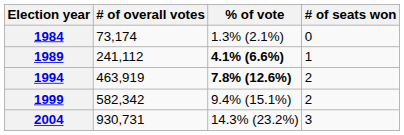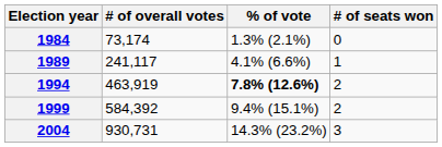1989 | # of overall votes: 241,112 -> 241,117
1989 | % of vote: bold -> normal
1999 | # of overall votes: 582,342 -> 584,392
